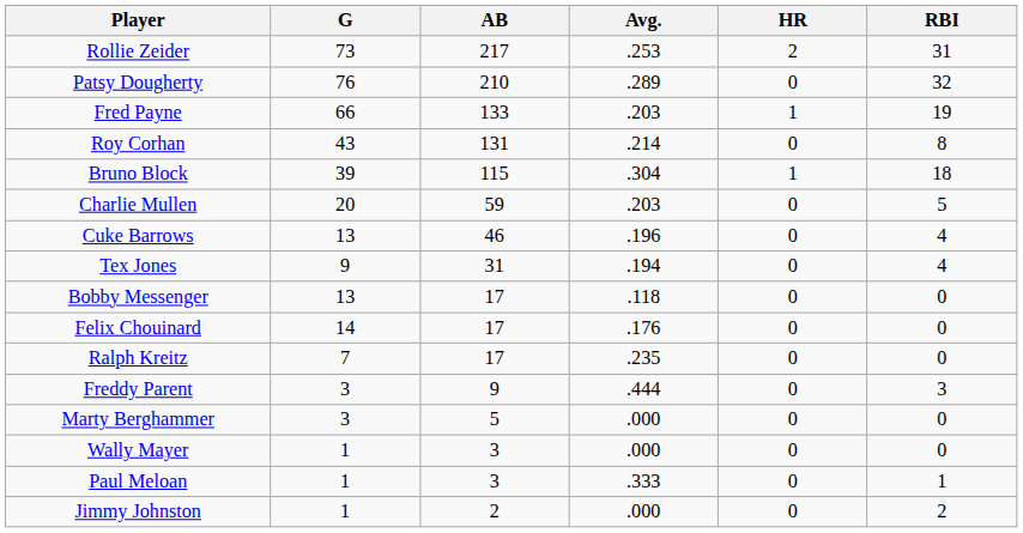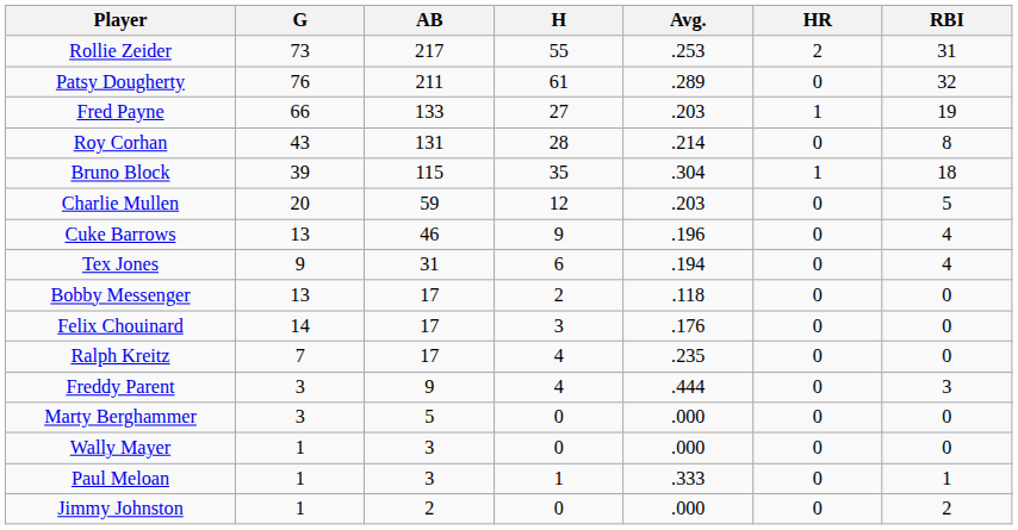+ column: H | 55 | 61 | 27 | 28 | 35 | 12 | 9 | 6 | 2 | 3 | 4 | 4 | 0 | 0 | 1 | 0
Patsy Dougherty | AB: 210 -> 211
